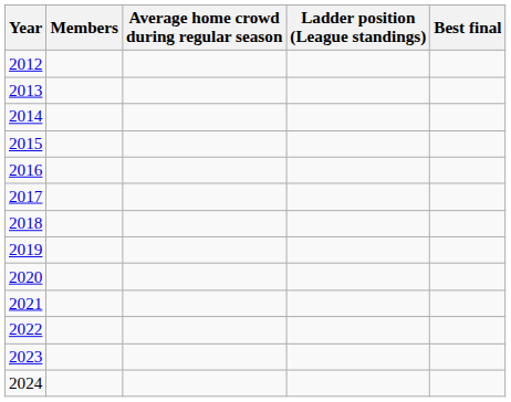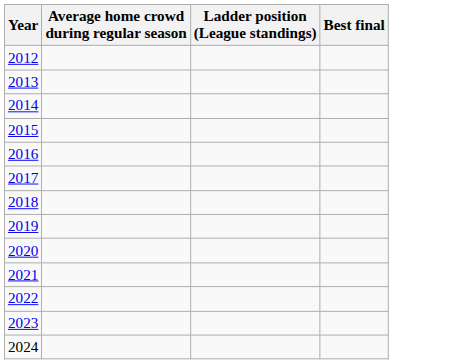- column: Members
